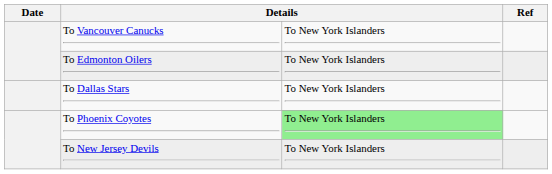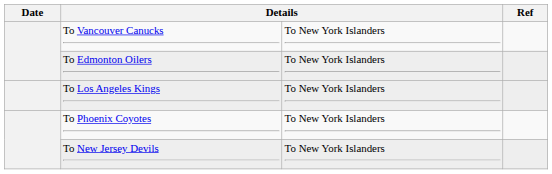- row: To Dallas Stars | To New York Islanders
+ row: To Los Angeles Kings | To New York Islanders
To Phoenix Coyotes | column 3: lightgreen background -> no background
